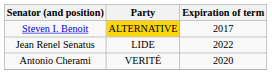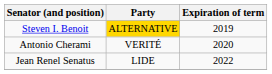Steven I. Benoit | Expiration of term: 2017 -> 2019
rows swapped: Antonio Cherami <-> Jean Renel Senatus
